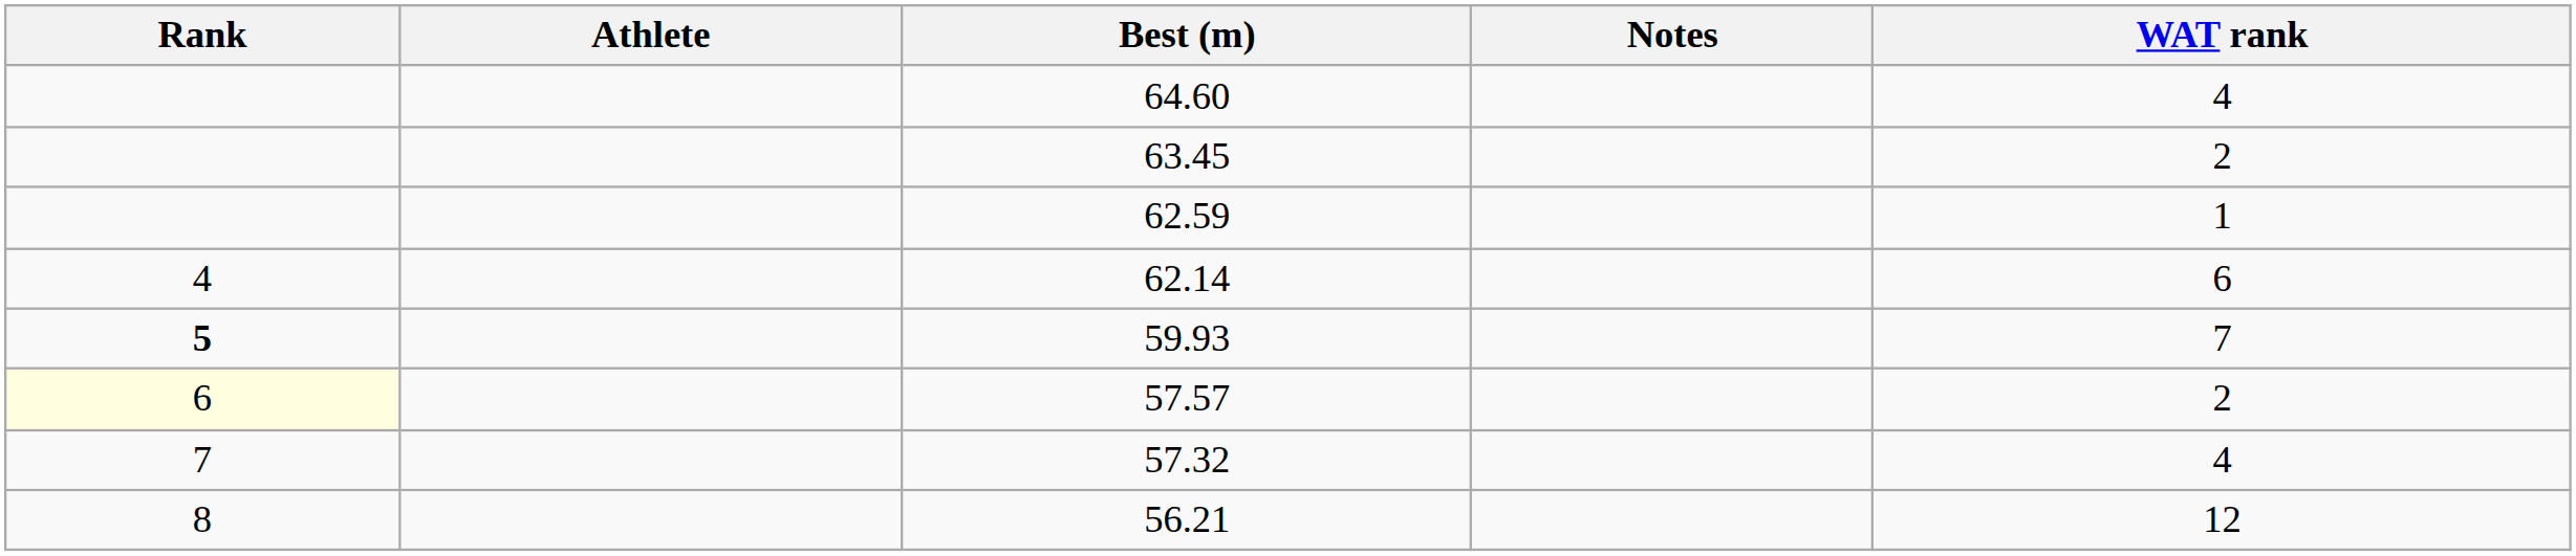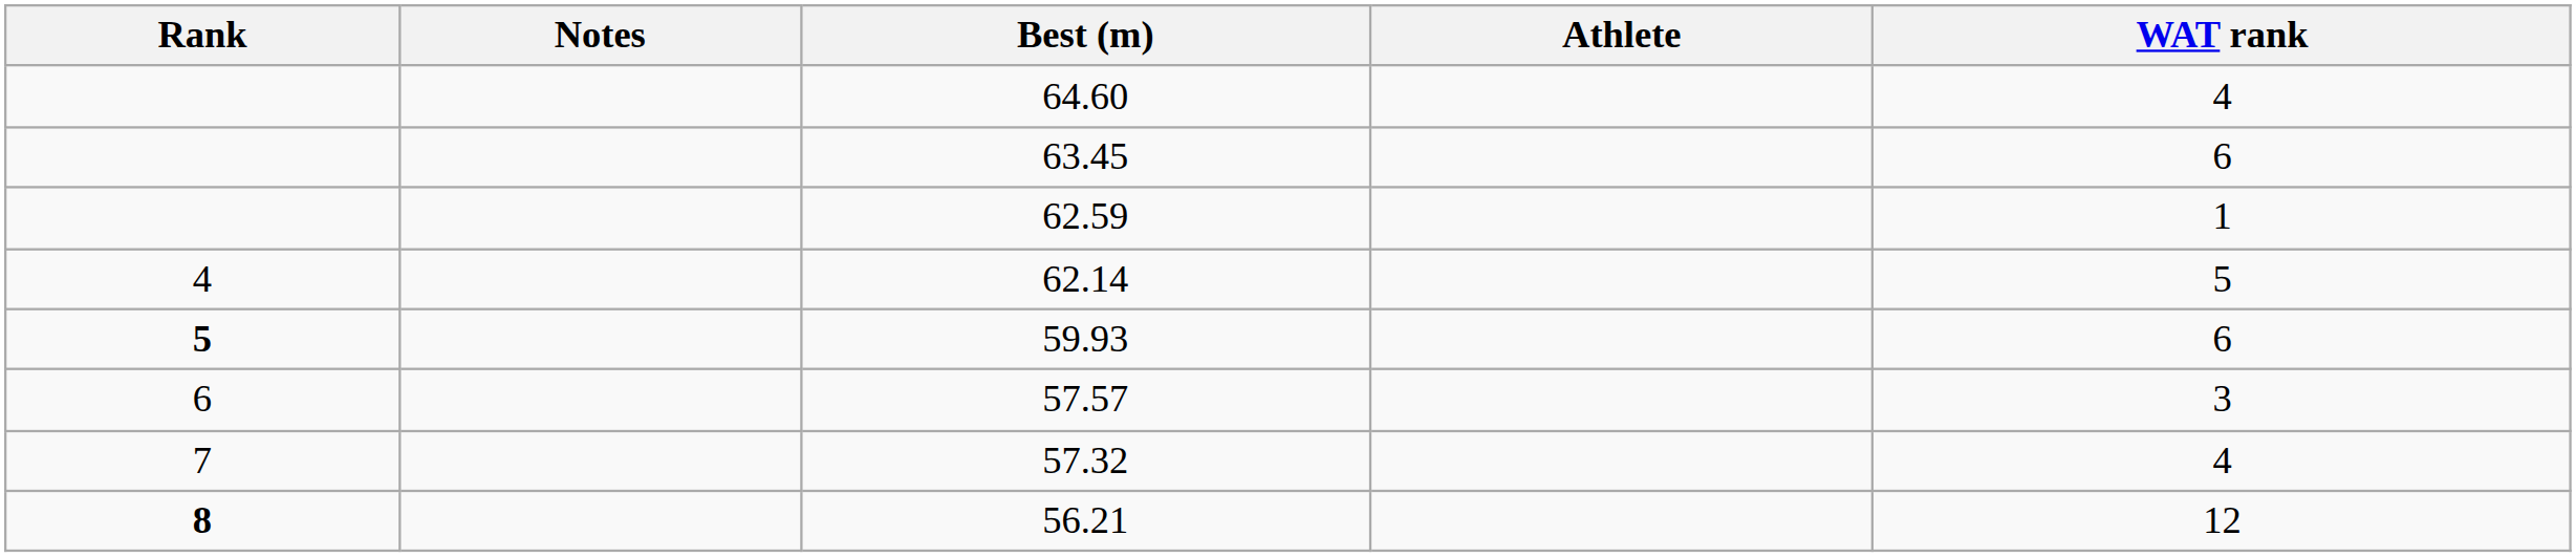columns swapped: Athlete <-> Notes
63.45 | WAT rank: 2 -> 6
62.14 | WAT rank: 6 -> 5
59.93 | WAT rank: 7 -> 6
57.57 | Rank: lightyellow background -> no background
57.57 | WAT rank: 2 -> 3
56.21 | Rank: normal -> bold
